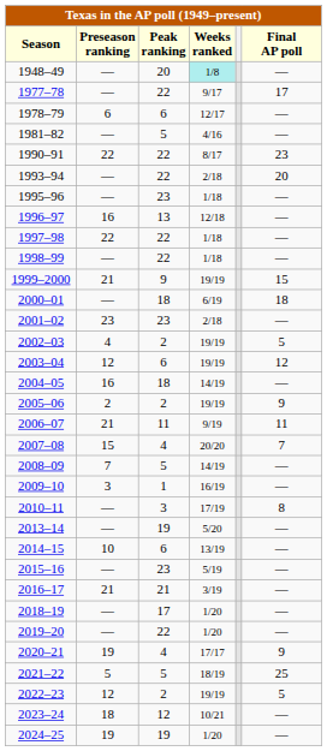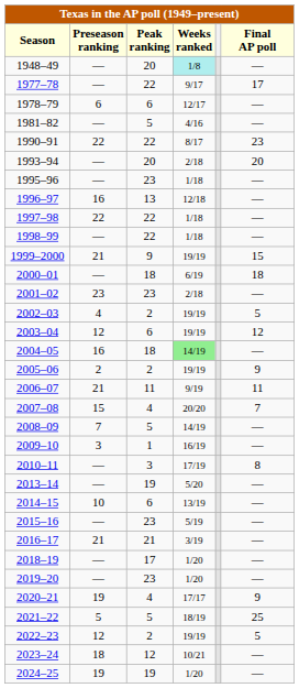1993–94 | Peak ranking: 22 -> 20
2004–05 | Weeks ranked: no background -> lightgreen background
2019–20 | Peak ranking: 22 -> 23
